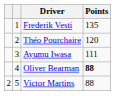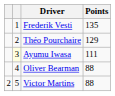Théo Pourchaire | Points: 120 -> 129
Oliver Bearman | Points: bold -> normal
